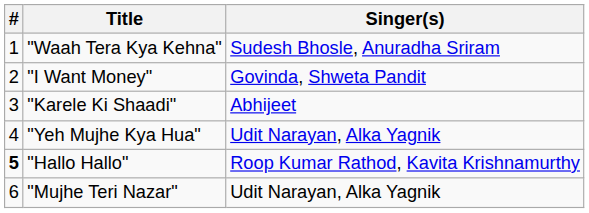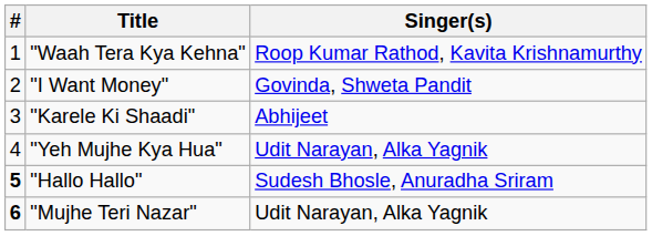"Waah Tera Kya Kehna" | Singer(s): Sudesh Bhosle, Anuradha Sriram -> Roop Kumar Rathod, Kavita Krishnamurthy
"Hallo Hallo" | Singer(s): Roop Kumar Rathod, Kavita Krishnamurthy -> Sudesh Bhosle, Anuradha Sriram
"Mujhe Teri Nazar" | #: normal -> bold
